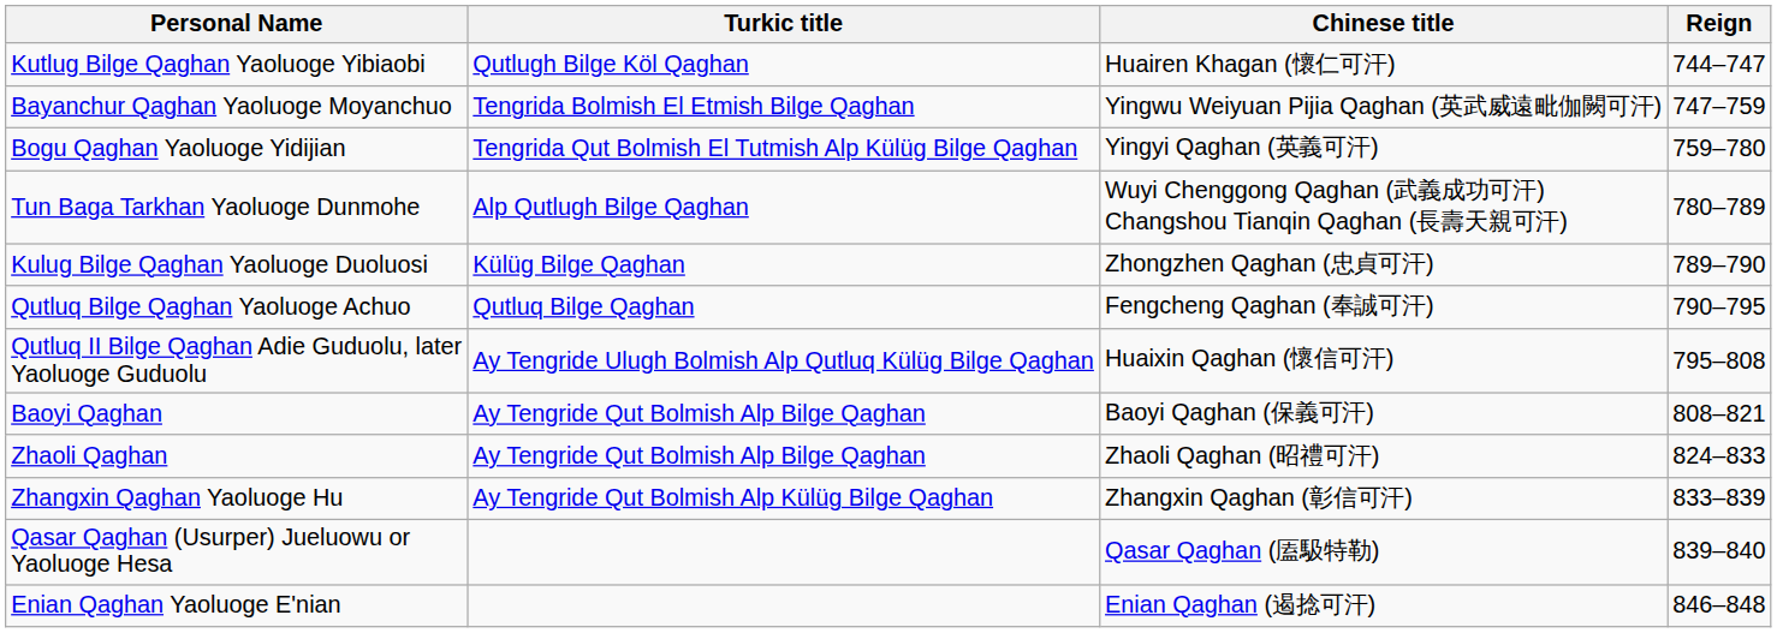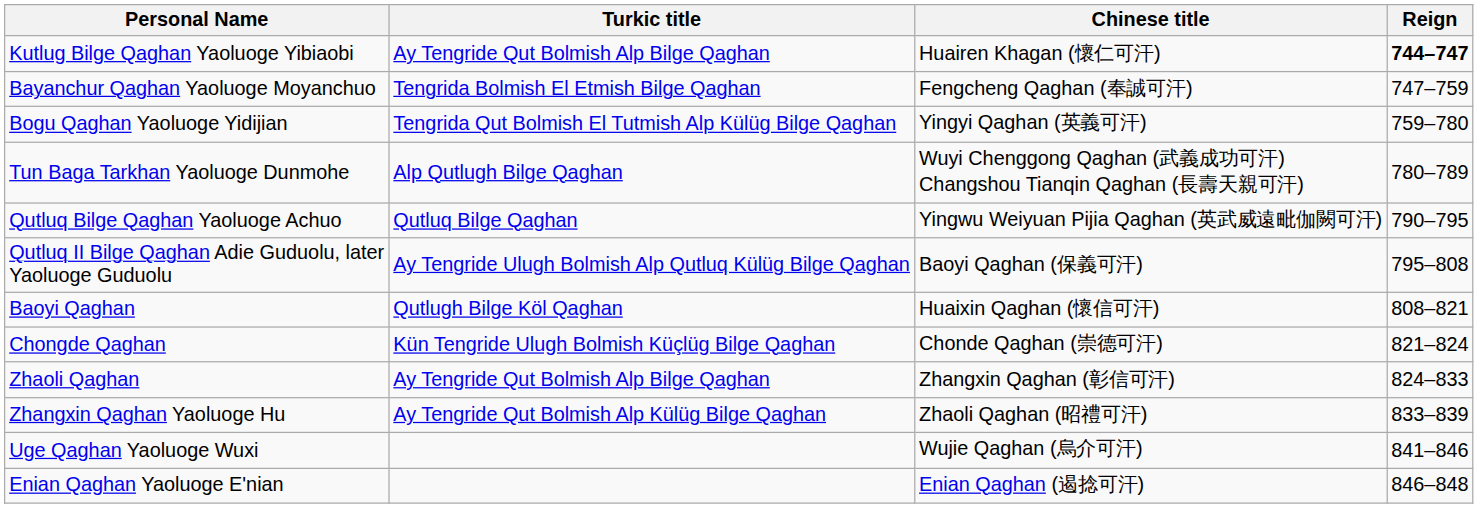Kutlug Bilge Qaghan Yaoluoge Yibiaobi | Turkic title: Qutlugh Bilge Köl Qaghan -> Ay Tengride Qut Bolmish Alp Bilge Qaghan
Kutlug Bilge Qaghan Yaoluoge Yibiaobi | Reign: normal -> bold
Bayanchur Qaghan Yaoluoge Moyanchuo | Chinese title: Yingwu Weiyuan Pijia Qaghan (英武威遠毗伽闕可汗) -> Fengcheng Qaghan (奉誠可汗)
- row: Kulug Bilge Qaghan Yaoluoge Duoluosi | Külüg Bilge Qaghan | Zhongzhen Qaghan (忠貞可汗) | 789–790
Qutluq Bilge Qaghan Yaoluoge Achuo | Chinese title: Fengcheng Qaghan (奉誠可汗) -> Yingwu Weiyuan Pijia Qaghan (英武威遠毗伽闕可汗)
Qutluq II Bilge Qaghan Adie Guduolu, later Yaoluoge Guduolu | Chinese title: Huaixin Qaghan (懷信可汗) -> Baoyi Qaghan (保義可汗)
Baoyi Qaghan | Turkic title: Ay Tengride Qut Bolmish Alp Bilge Qaghan -> Qutlugh Bilge Köl Qaghan
Baoyi Qaghan | Chinese title: Baoyi Qaghan (保義可汗) -> Huaixin Qaghan (懷信可汗)
+ row: Chongde Qaghan | Kün Tengride Ulugh Bolmish Küçlüg Bilge Qaghan | Chonde Qaghan (崇德可汗) | 821–824
Zhaoli Qaghan | Chinese title: Zhaoli Qaghan (昭禮可汗) -> Zhangxin Qaghan (彰信可汗)
Zhangxin Qaghan Yaoluoge Hu | Chinese title: Zhangxin Qaghan (彰信可汗) -> Zhaoli Qaghan (昭禮可汗)
- row: Qasar Qaghan (Usurper) Jueluowu or Yaoluoge Hesa | Qasar Qaghan (㕎馺特勒) | 839–840
+ row: Uge Qaghan Yaoluoge Wuxi | Wujie Qaghan (烏介可汗) | 841–846
